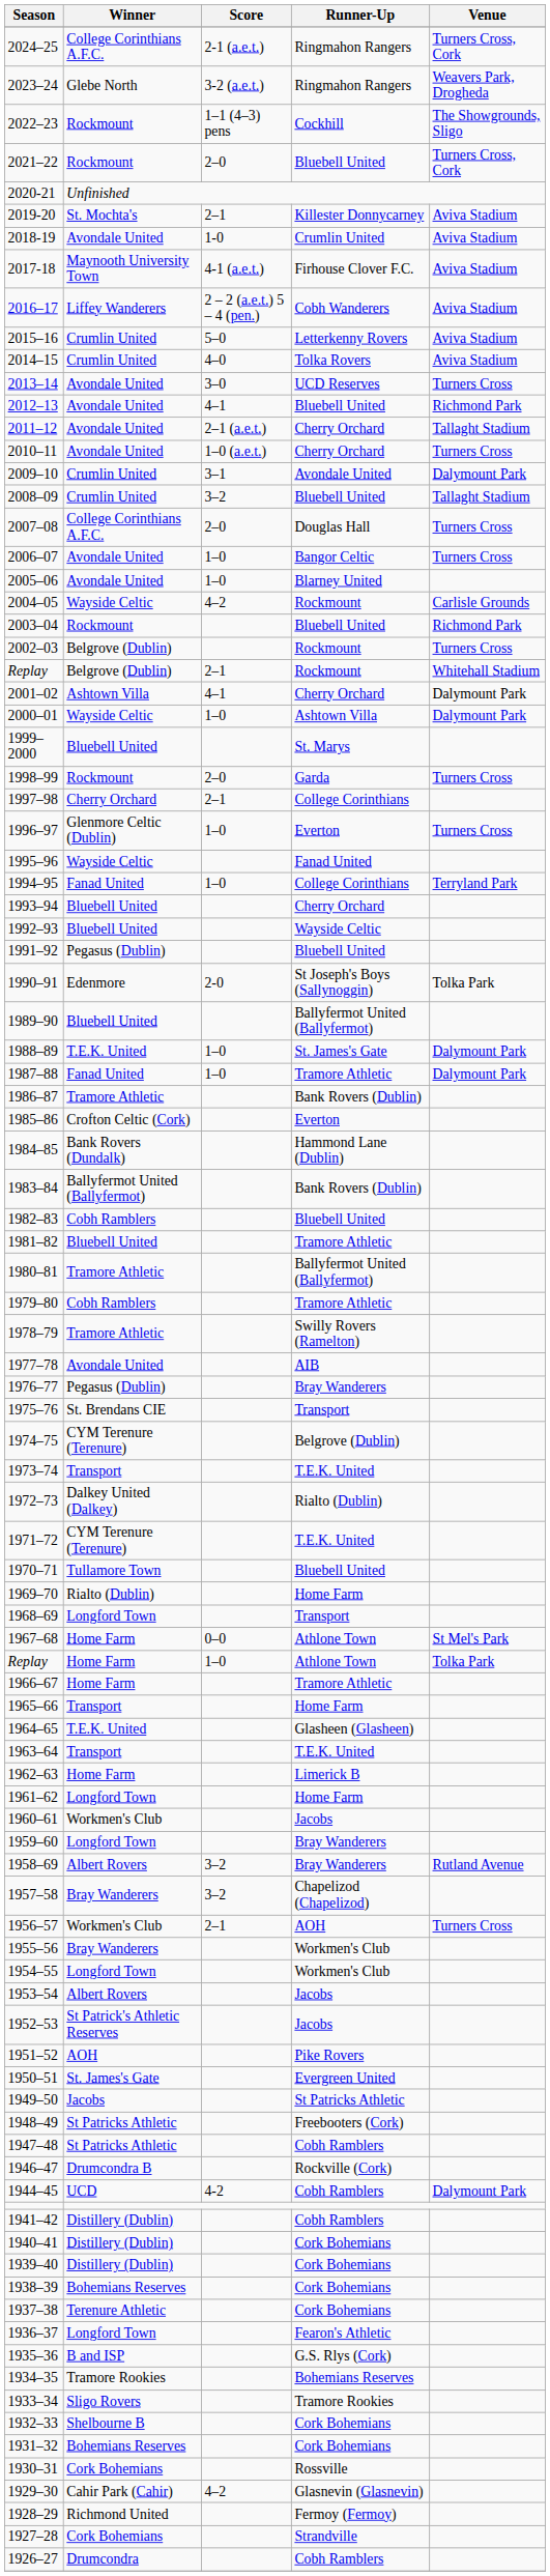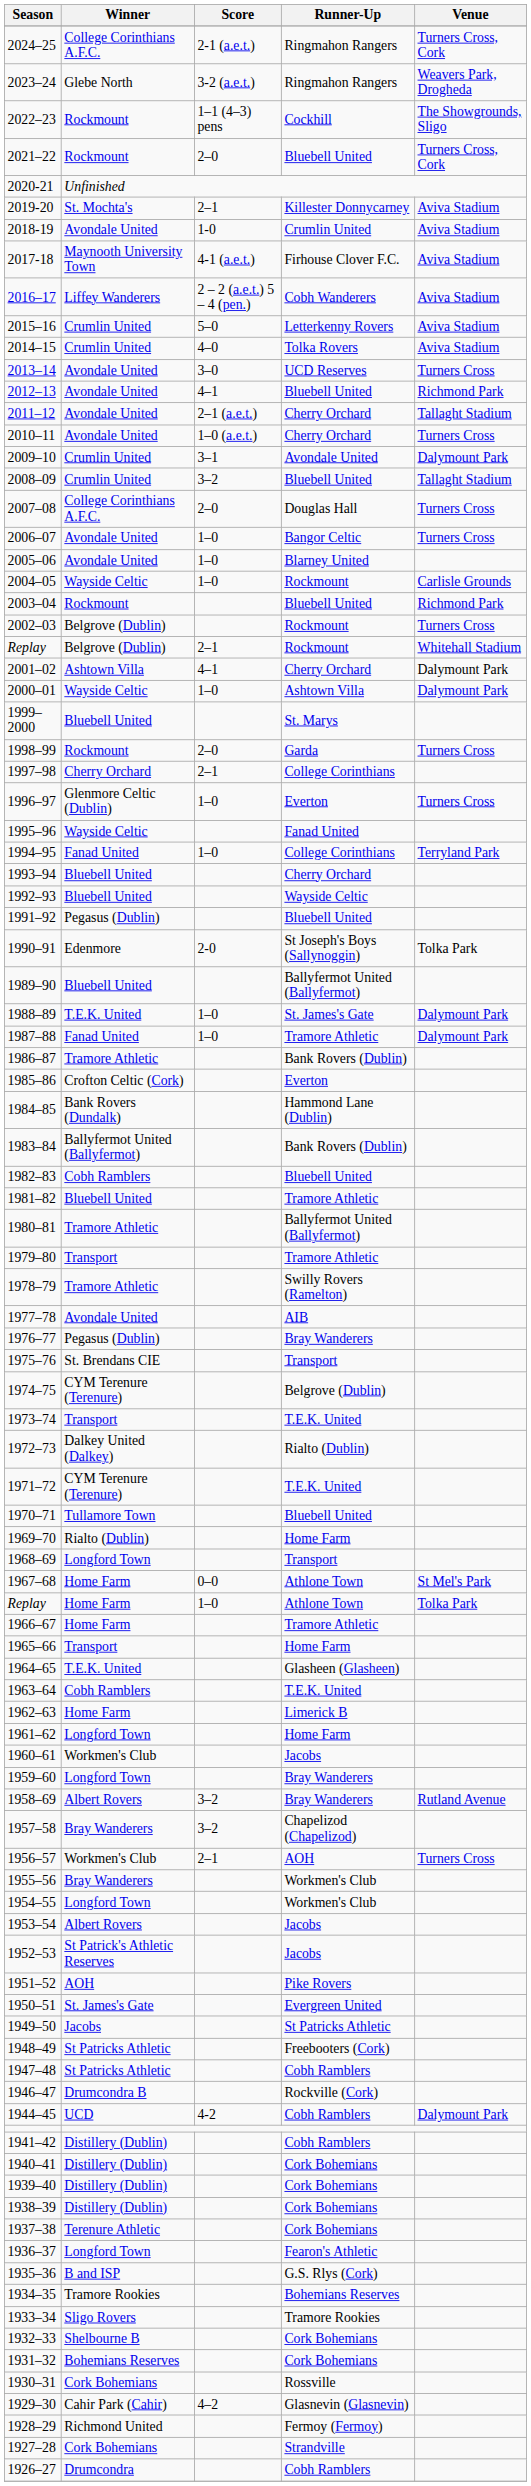2004–05 | Score: 4–2 -> 1–0
1979–80 | Winner: Cobh Ramblers -> Transport
1963–64 | Winner: Transport -> Cobh Ramblers
1938–39 | Winner: Bohemians Reserves -> Distillery (Dublin)
